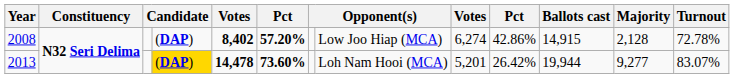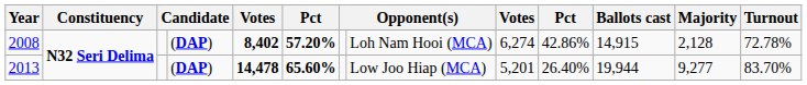2008 | column 8: Low Joo Hiap (MCA) -> Loh Nam Hooi (MCA)
2013 | column 4: gold background -> no background
2013 | column 6: 73.60% -> 65.60%
2013 | column 8: Loh Nam Hooi (MCA) -> Low Joo Hiap (MCA)
2013 | column 10: 26.42% -> 26.40%
2013 | Turnout: 83.07% -> 83.70%
